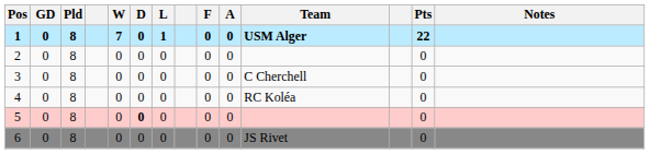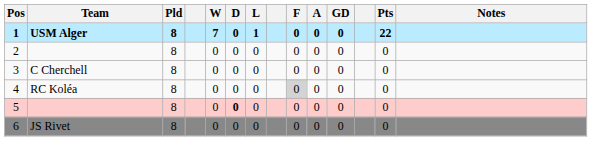columns swapped: Team <-> GD
4 | F: no background -> lightgrey background
